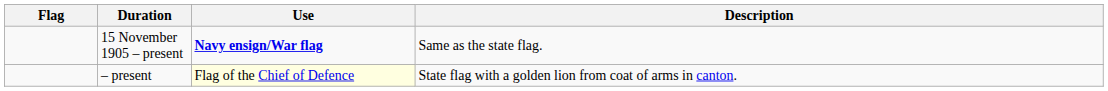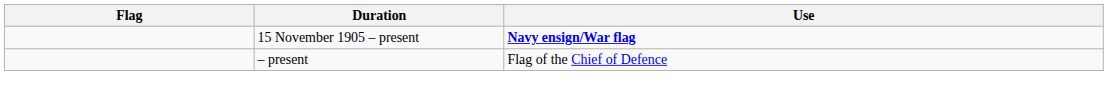- column: Description | Same as the state flag. | State flag with a golden lion from coat of arms in canton.
– present | Use: lightyellow background -> no background
